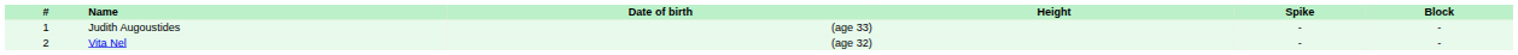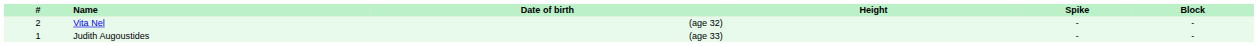rows swapped: Judith Augoustides <-> Vita Nel
